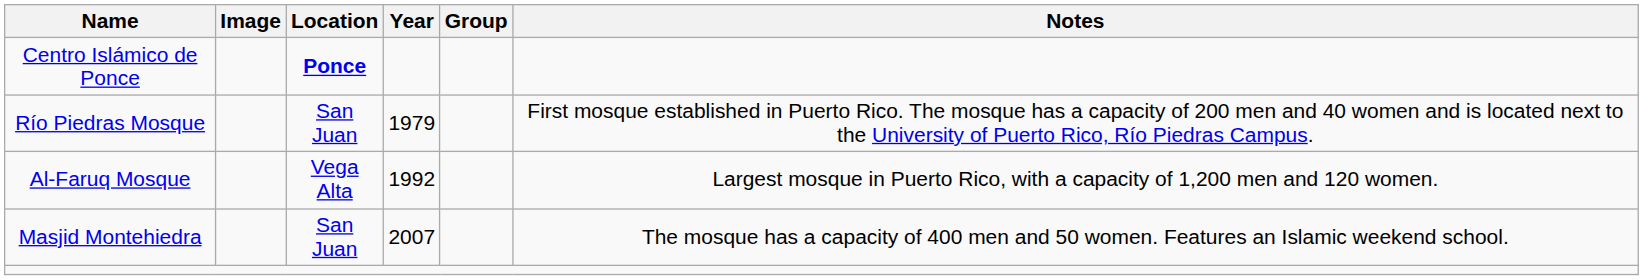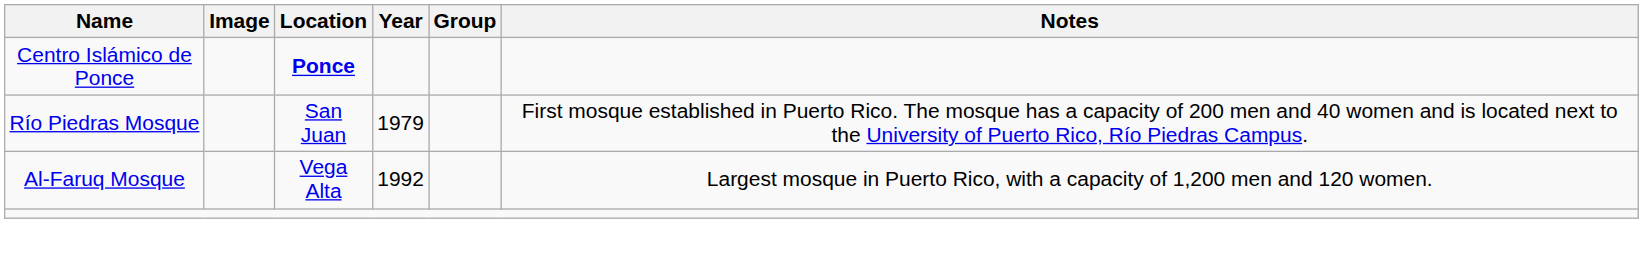- row: Masjid Montehiedra | San Juan | 2007 | The mosque has a capacity of 400 men and 50 women. Features an Islamic weekend school.
